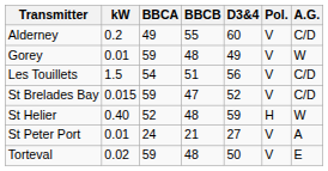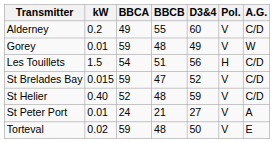Les Touillets | Pol.: V -> H
St Helier | Pol.: H -> V
St Helier | A.G.: W -> C/D
